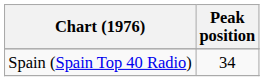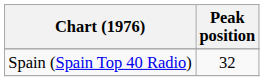Spain (Spain Top 40 Radio) | Peak position: 34 -> 32
